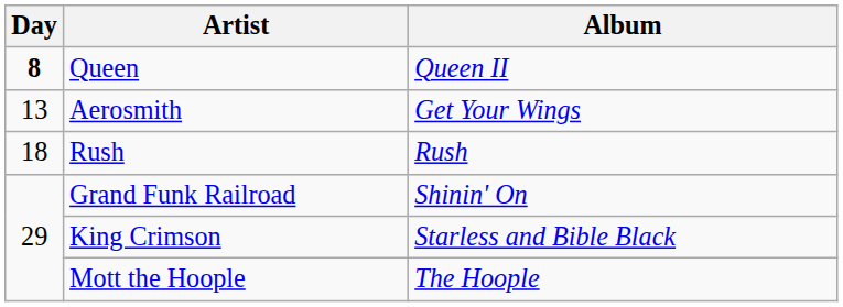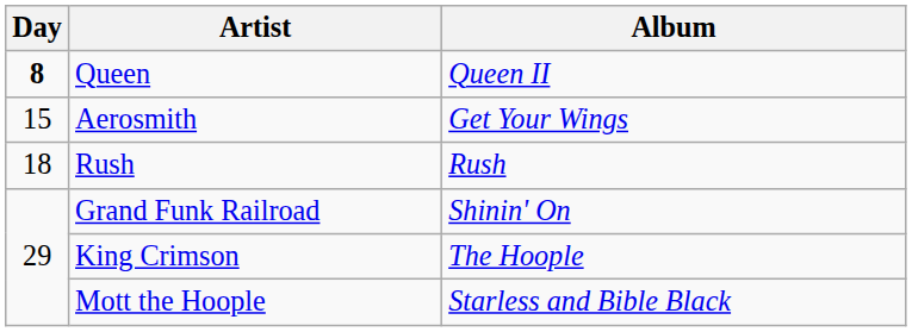Aerosmith | Day: 13 -> 15
King Crimson | Album: Starless and Bible Black -> The Hoople
Mott the Hoople | Album: The Hoople -> Starless and Bible Black
